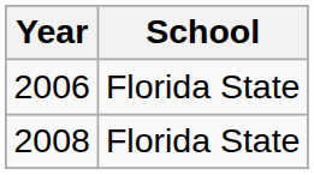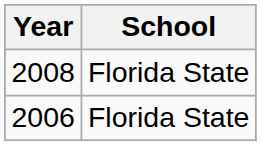rows swapped: 2006 <-> 2008
